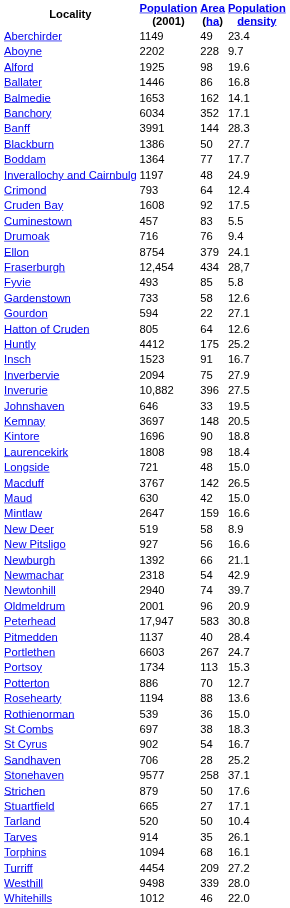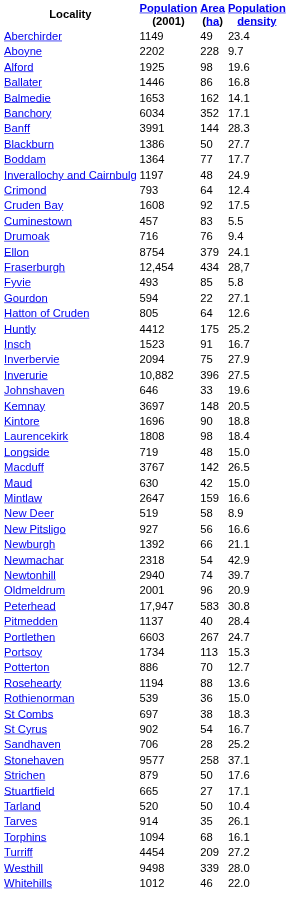- row: Gardenstown | 733 | 58 | 12.6
Johnshaven | Population density: 19.5 -> 19.6
Longside | Population (2001): 721 -> 719
